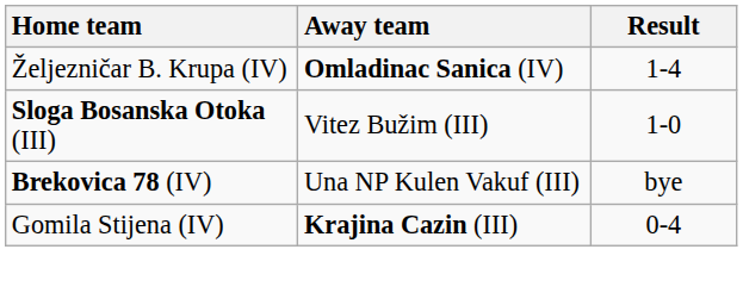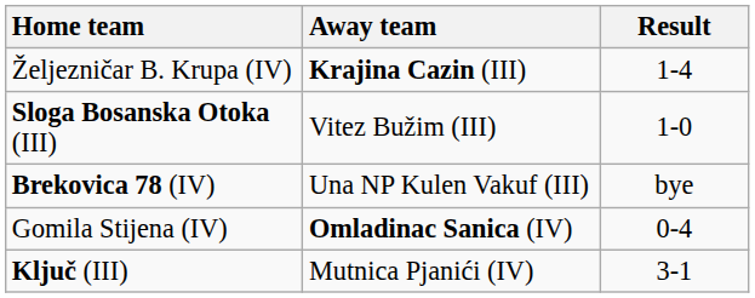Željezničar B. Krupa (IV) | Away team: Omladinac Sanica (IV) -> Krajina Cazin (III)
Gomila Stijena (IV) | Away team: Krajina Cazin (III) -> Omladinac Sanica (IV)
+ row: Ključ (III) | Mutnica Pjanići (IV) | 3-1
